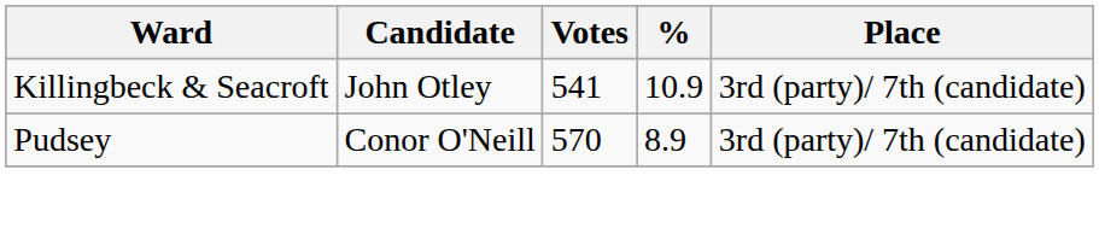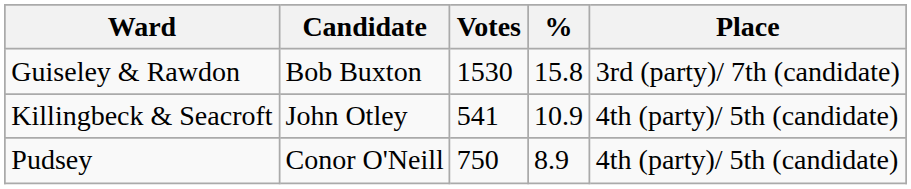+ row: Guiseley & Rawdon | Bob Buxton | 1530 | 15.8 | 3rd (party)/ 7th (candidate)
Killingbeck & Seacroft | Place: 3rd (party)/ 7th (candidate) -> 4th (party)/ 5th (candidate)
Pudsey | Votes: 570 -> 750
Pudsey | Place: 3rd (party)/ 7th (candidate) -> 4th (party)/ 5th (candidate)
